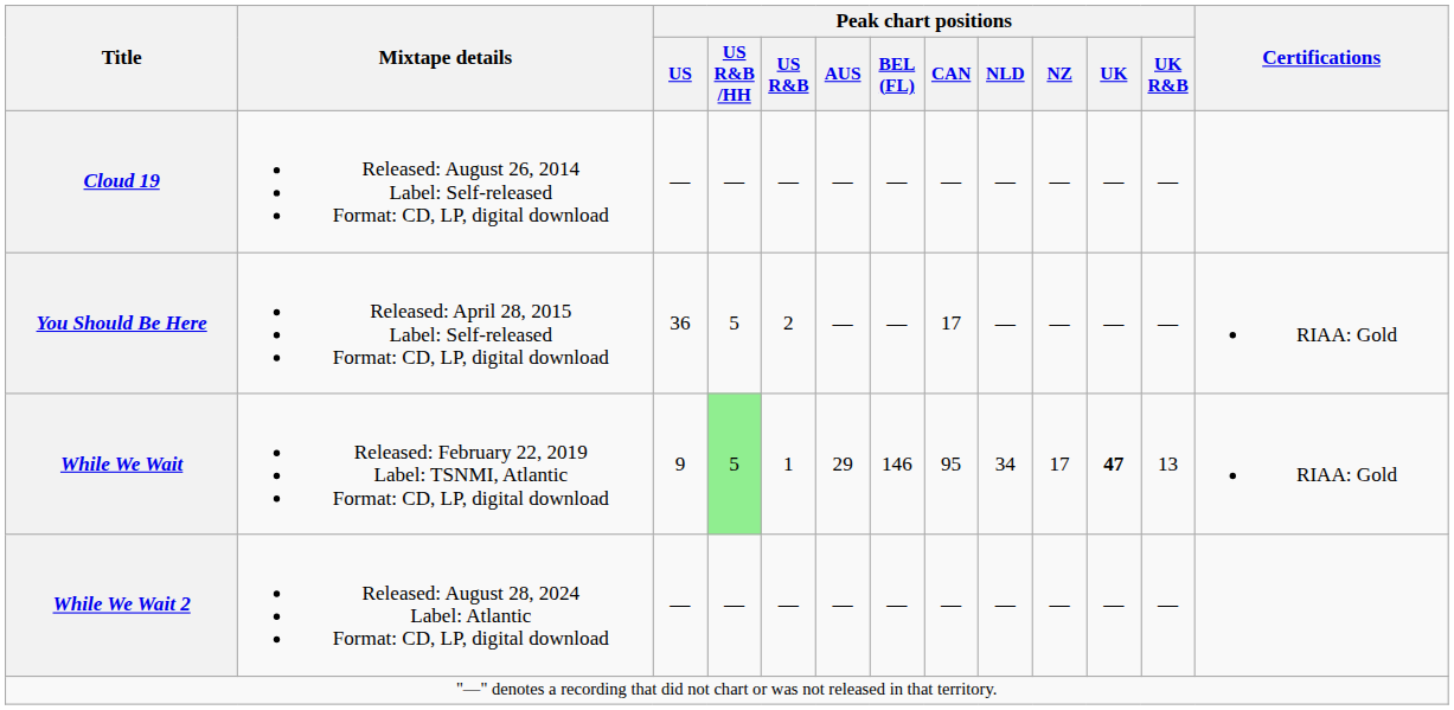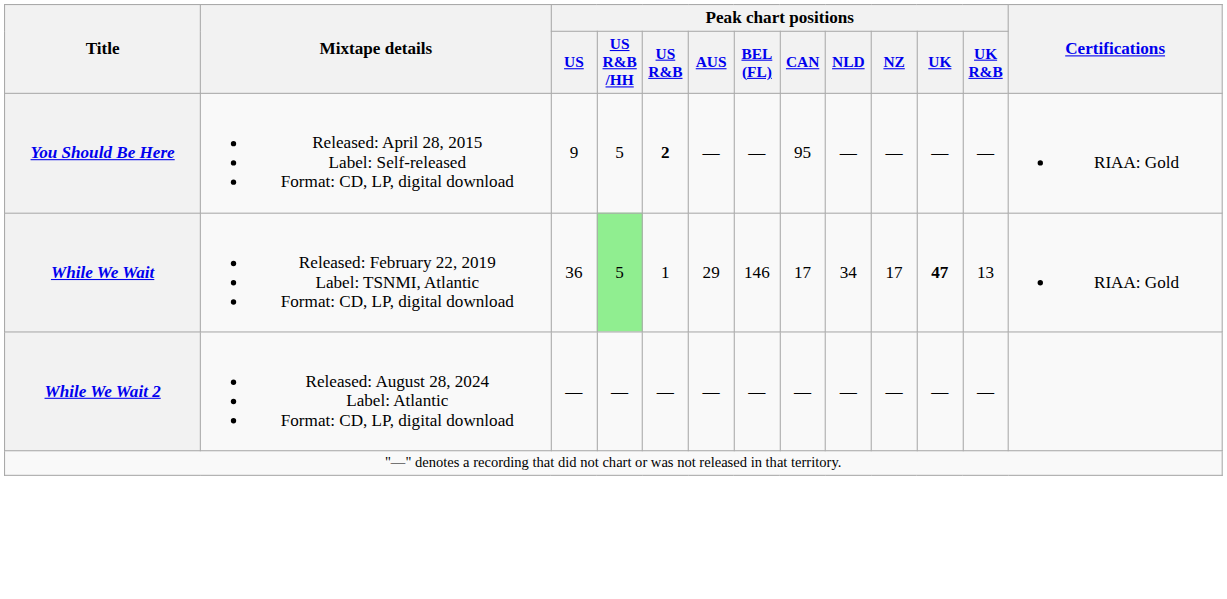- row: Cloud 19 | Released: August 26, 2014 Label: Self-released Format: CD, LP, digital download | — | — | — | — | — | — | — | — | — | —
You Should Be Here | Peak chart positions / US: 36 -> 9
You Should Be Here | Peak chart positions / US R&B: normal -> bold
You Should Be Here | Peak chart positions / CAN: 17 -> 95
While We Wait | Peak chart positions / US: 9 -> 36
While We Wait | Peak chart positions / CAN: 95 -> 17
